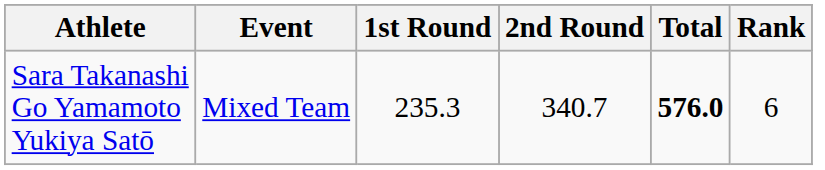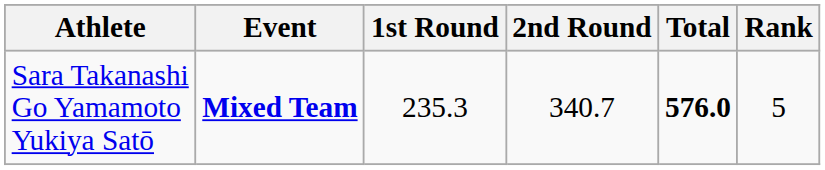Sara Takanashi Go Yamamoto Yukiya Satō | Event: normal -> bold
Sara Takanashi Go Yamamoto Yukiya Satō | Rank: 6 -> 5
